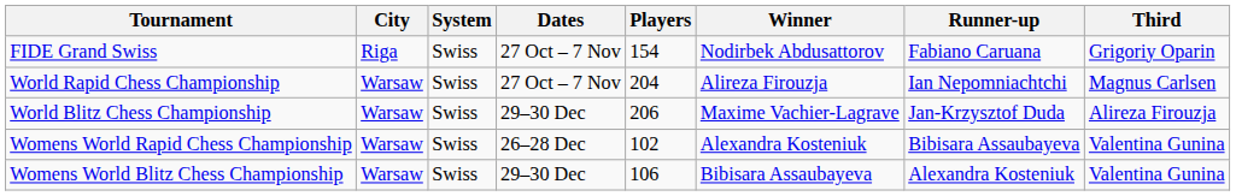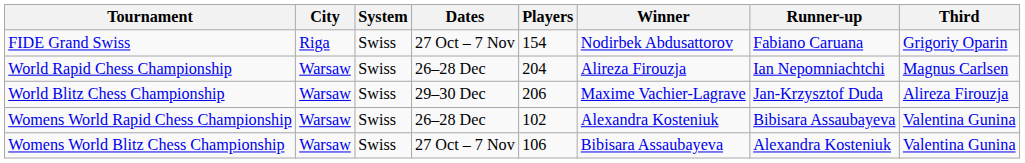World Rapid Chess Championship | Dates: 27 Oct – 7 Nov -> 26–28 Dec
Womens World Blitz Chess Championship | Dates: 29–30 Dec -> 27 Oct – 7 Nov
